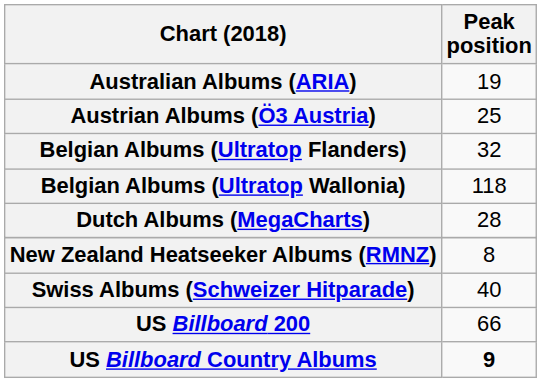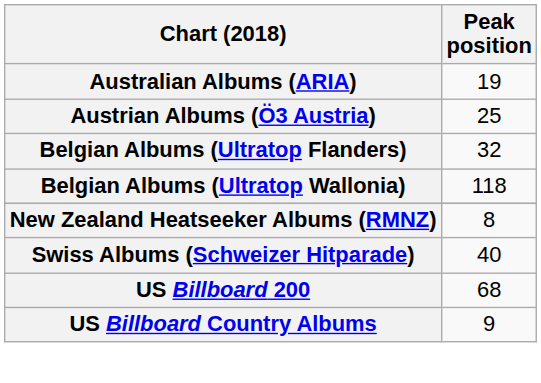- row: Dutch Albums (MegaCharts) | 28
US Billboard 200 | Peak position: 66 -> 68
US Billboard Country Albums | Peak position: bold -> normal
